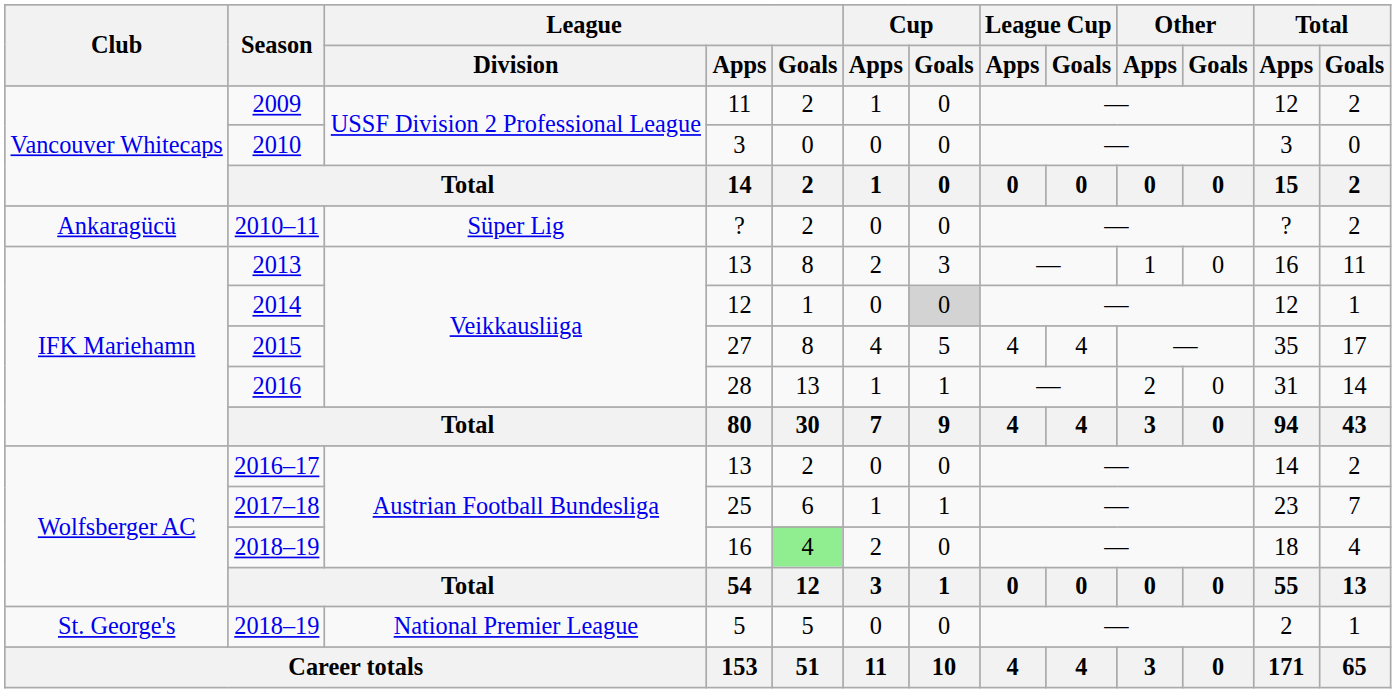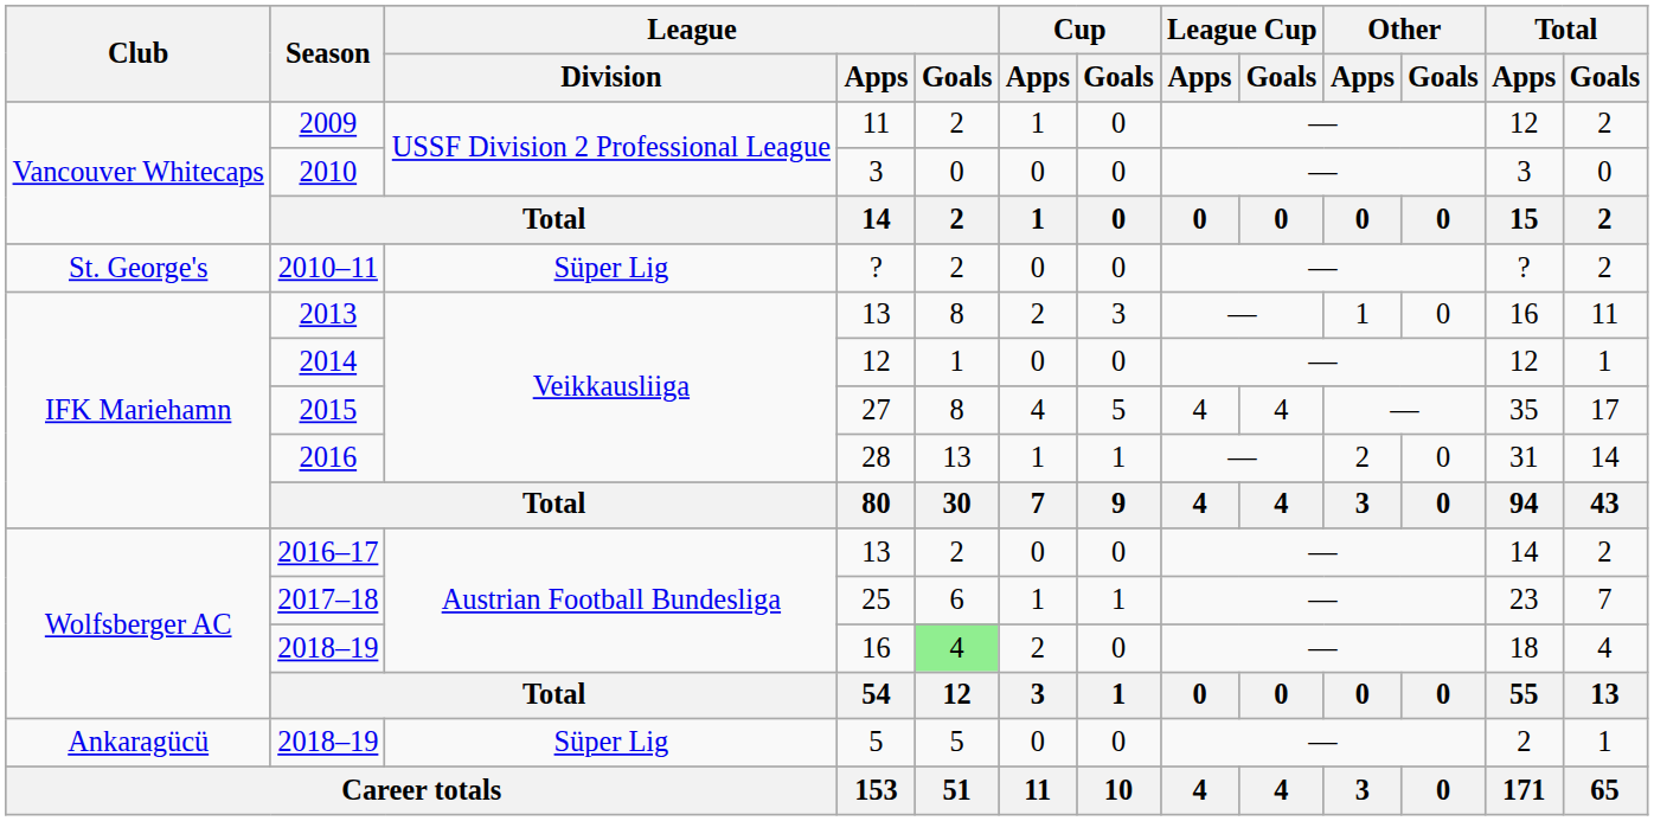2010–11 | Club: Ankaragücü -> St. George's
2014 | Cup / Goals: lightgrey background -> no background
2018–19 / 5 | Club: St. George's -> Ankaragücü
2018–19 / 5 | League / Division: National Premier League -> Süper Lig
